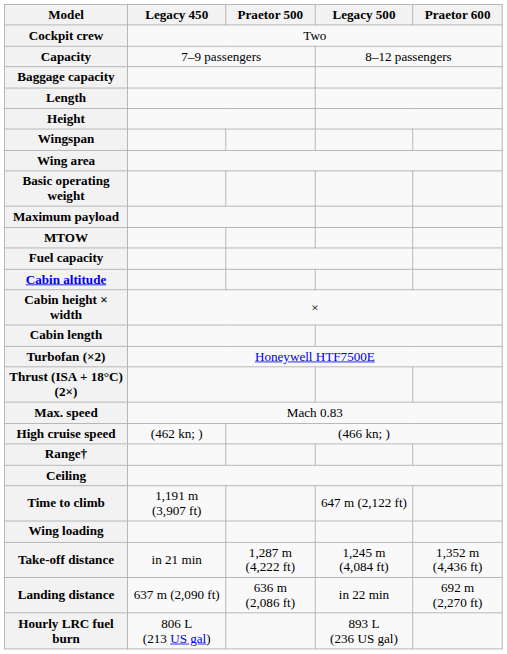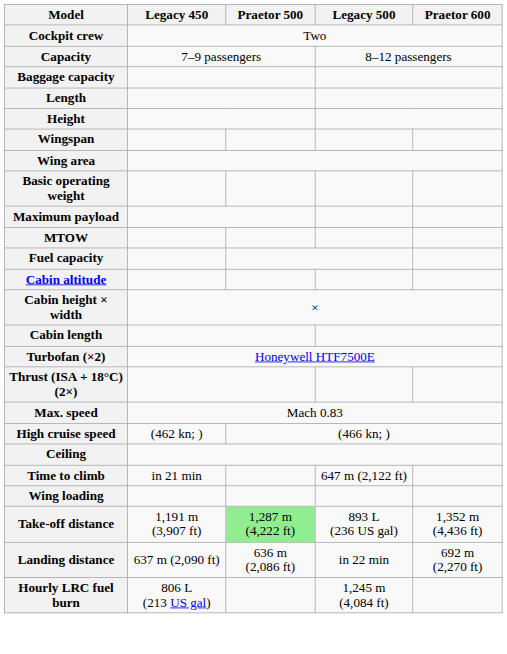- row: Range†
Time to climb | Legacy 450: 1,191 m (3,907 ft) -> in 21 min
Take-off distance | Legacy 450: in 21 min -> 1,191 m (3,907 ft)
Take-off distance | Praetor 500: no background -> lightgreen background
Take-off distance | Legacy 500: 1,245 m (4,084 ft) -> 893 L (236 US gal)
Hourly LRC fuel burn | Legacy 500: 893 L (236 US gal) -> 1,245 m (4,084 ft)
